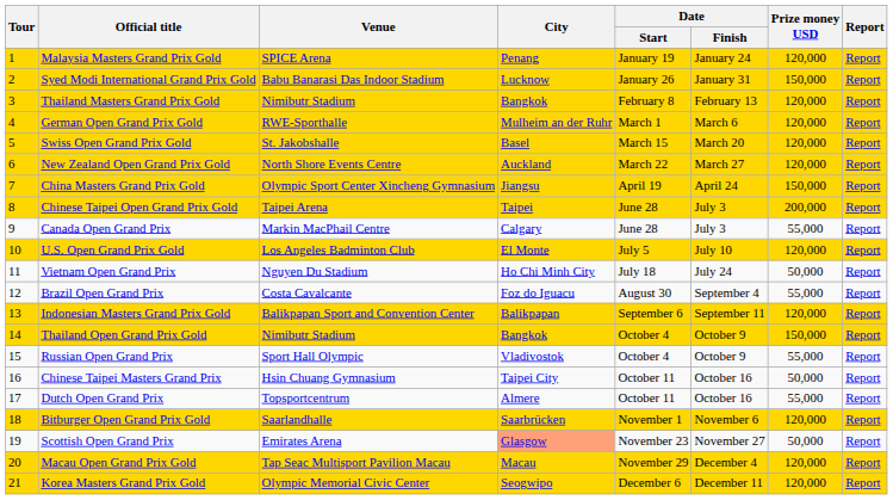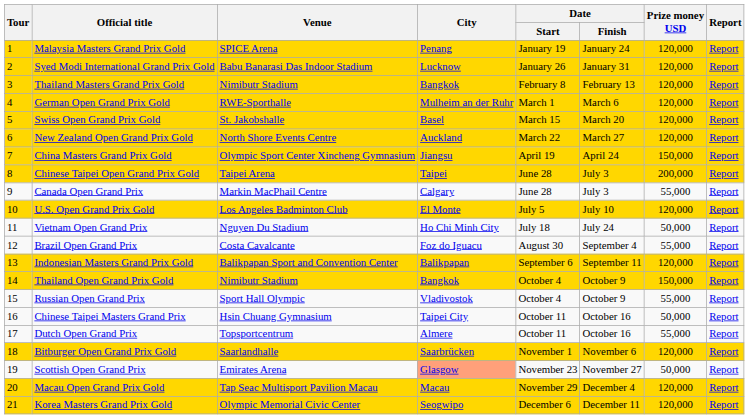Syed Modi International Grand Prix Gold | Prize money USD: 150,000 -> 120,000
